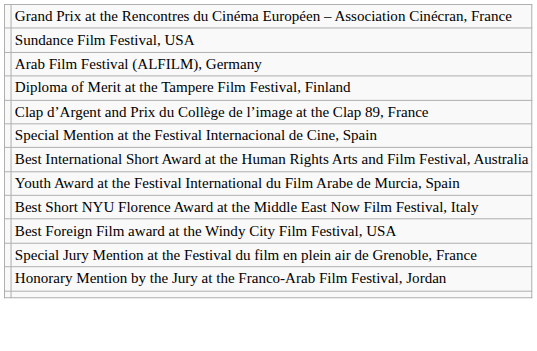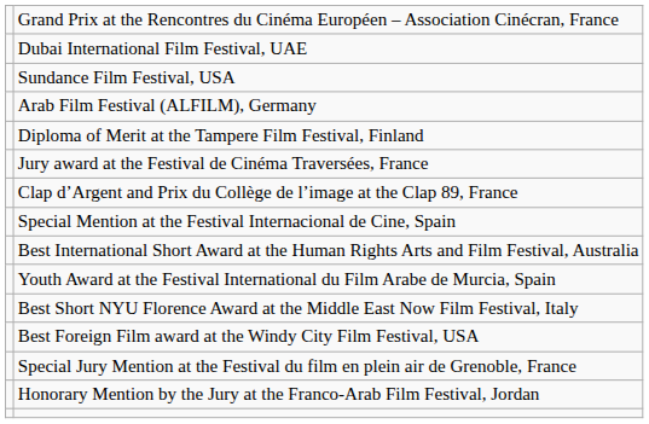+ row: Dubai International Film Festival, UAE
+ row: Jury award at the Festival de Cinéma Traversées, France
